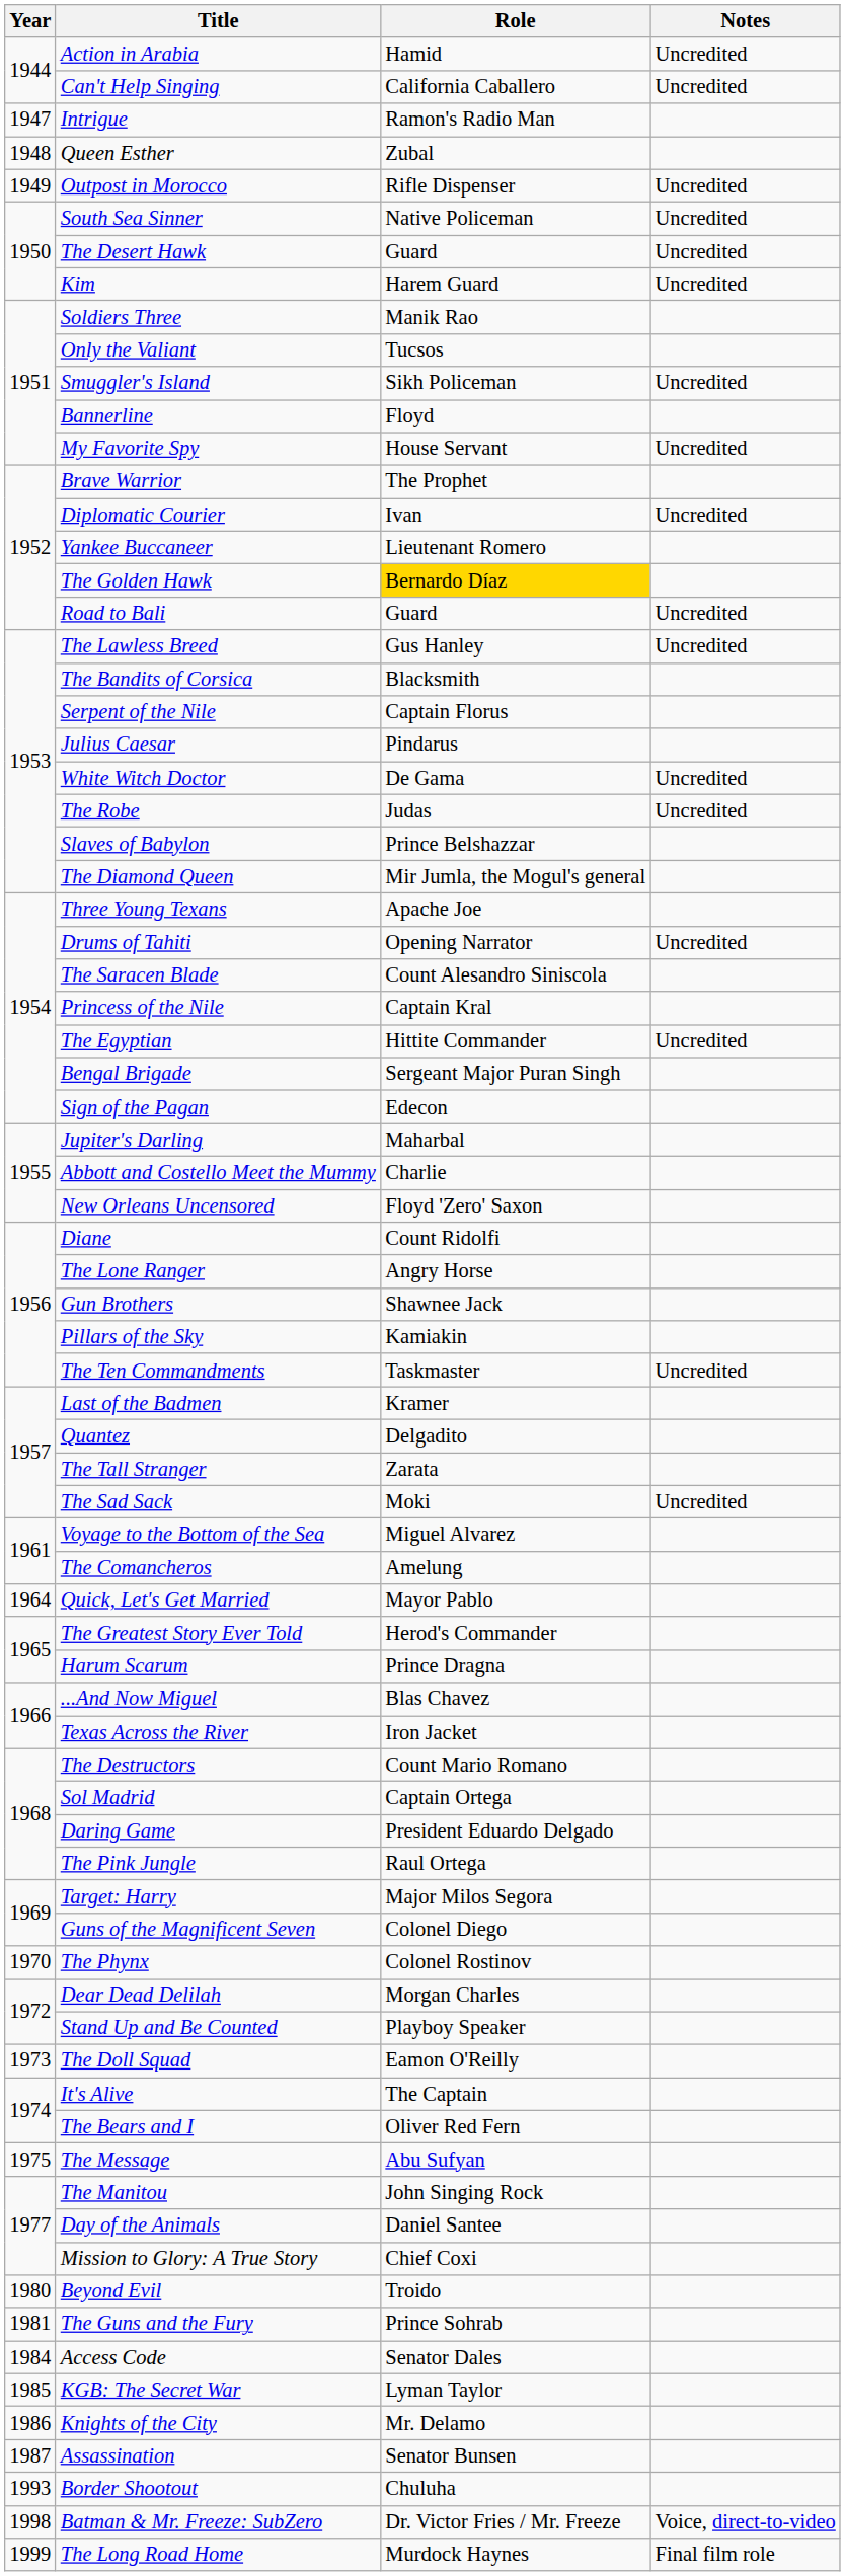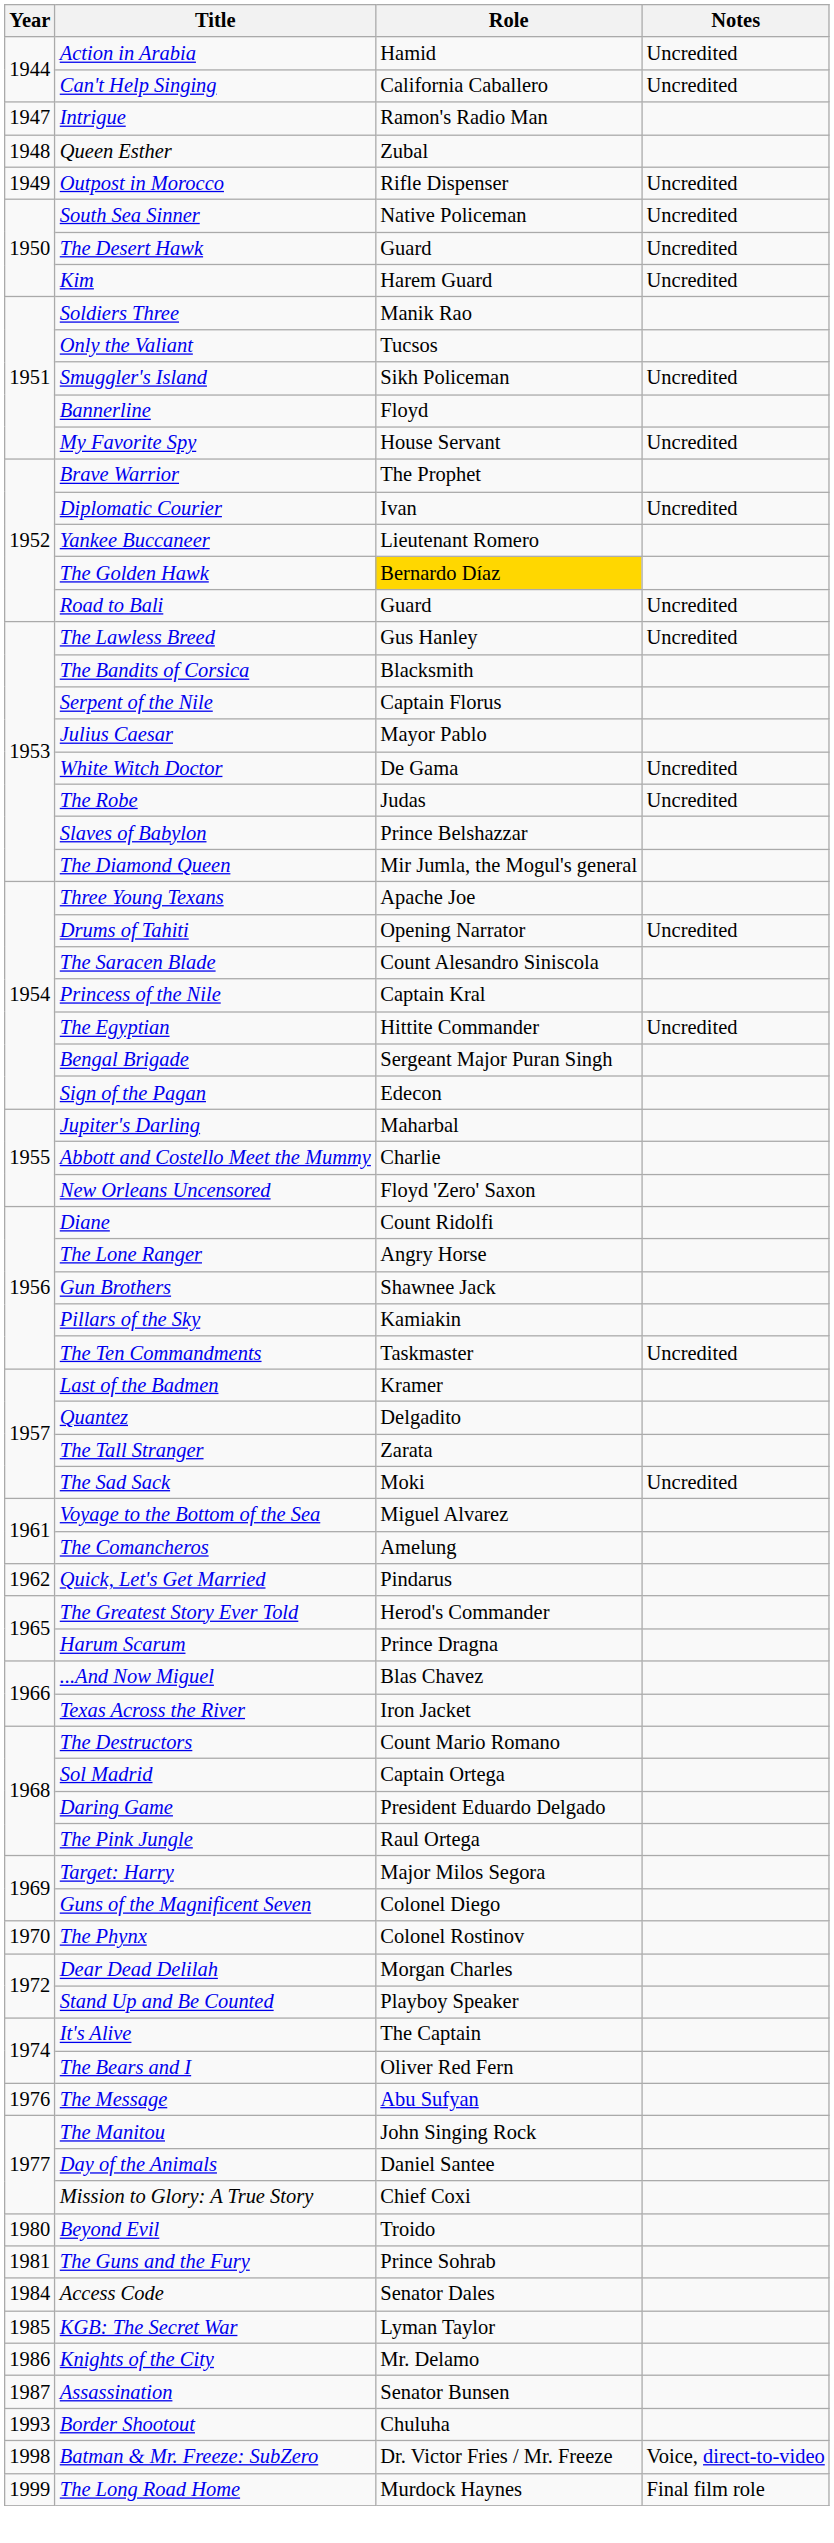Julius Caesar | Role: Pindarus -> Mayor Pablo
Quick, Let's Get Married | Year: 1964 -> 1962
Quick, Let's Get Married | Role: Mayor Pablo -> Pindarus
- row: 1973 | The Doll Squad | Eamon O'Reilly
The Message | Year: 1975 -> 1976
